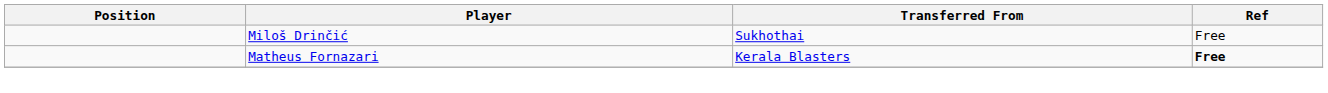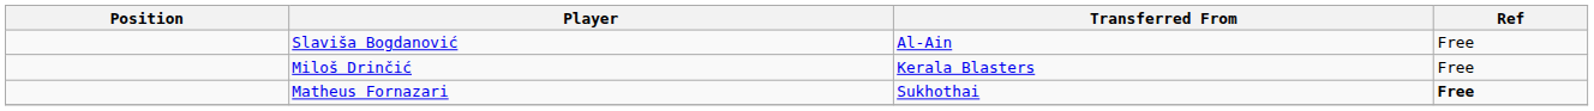+ row: Slaviša Bogdanović | Al-Ain | Free
Miloš Drinčić | Transferred From: Sukhothai -> Kerala Blasters
Matheus Fornazari | Transferred From: Kerala Blasters -> Sukhothai
